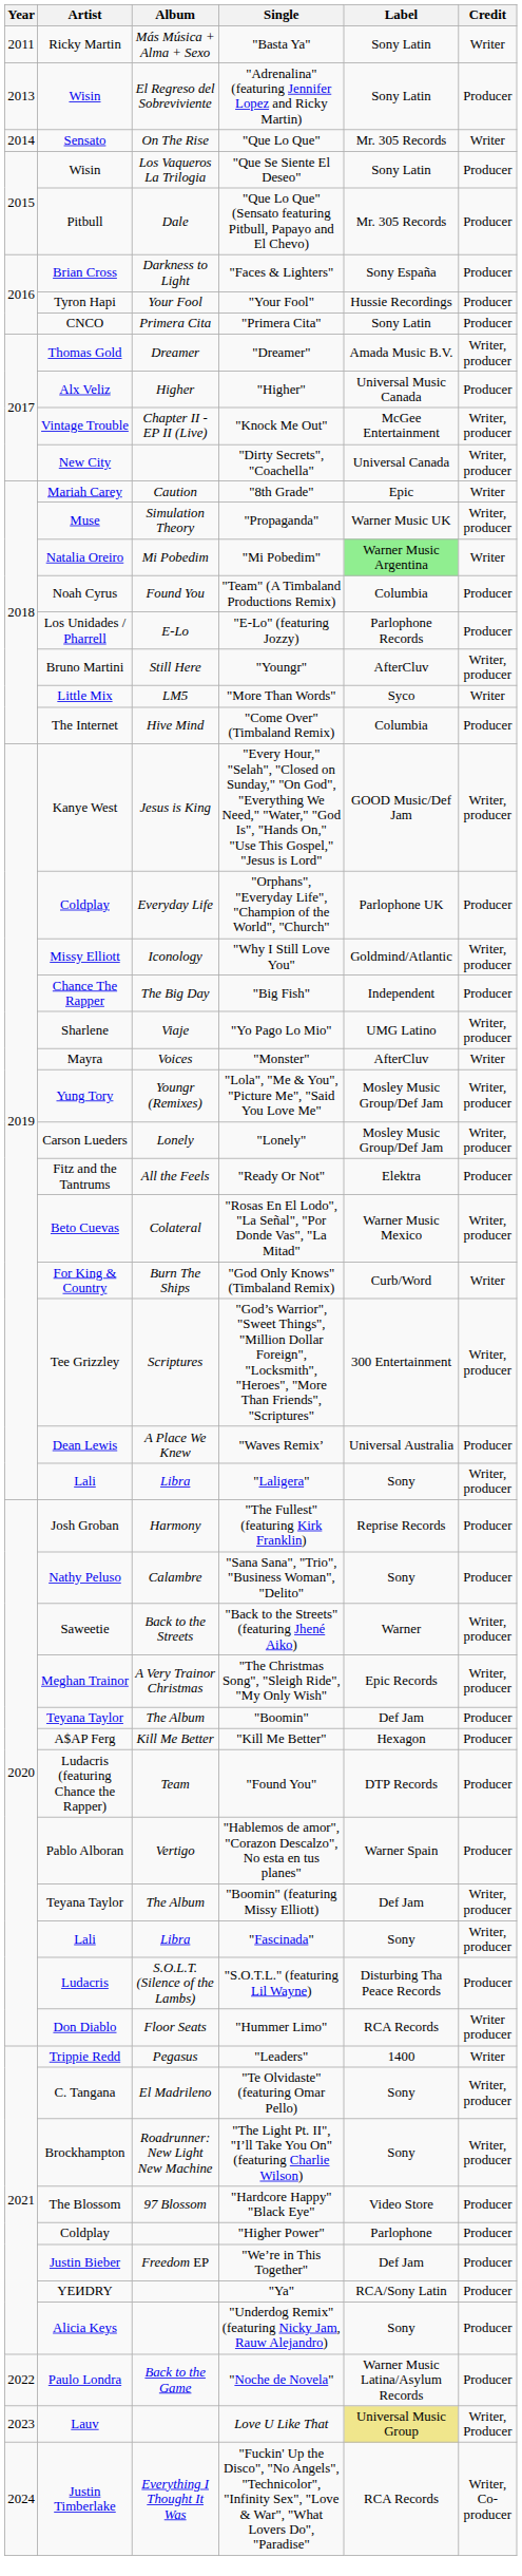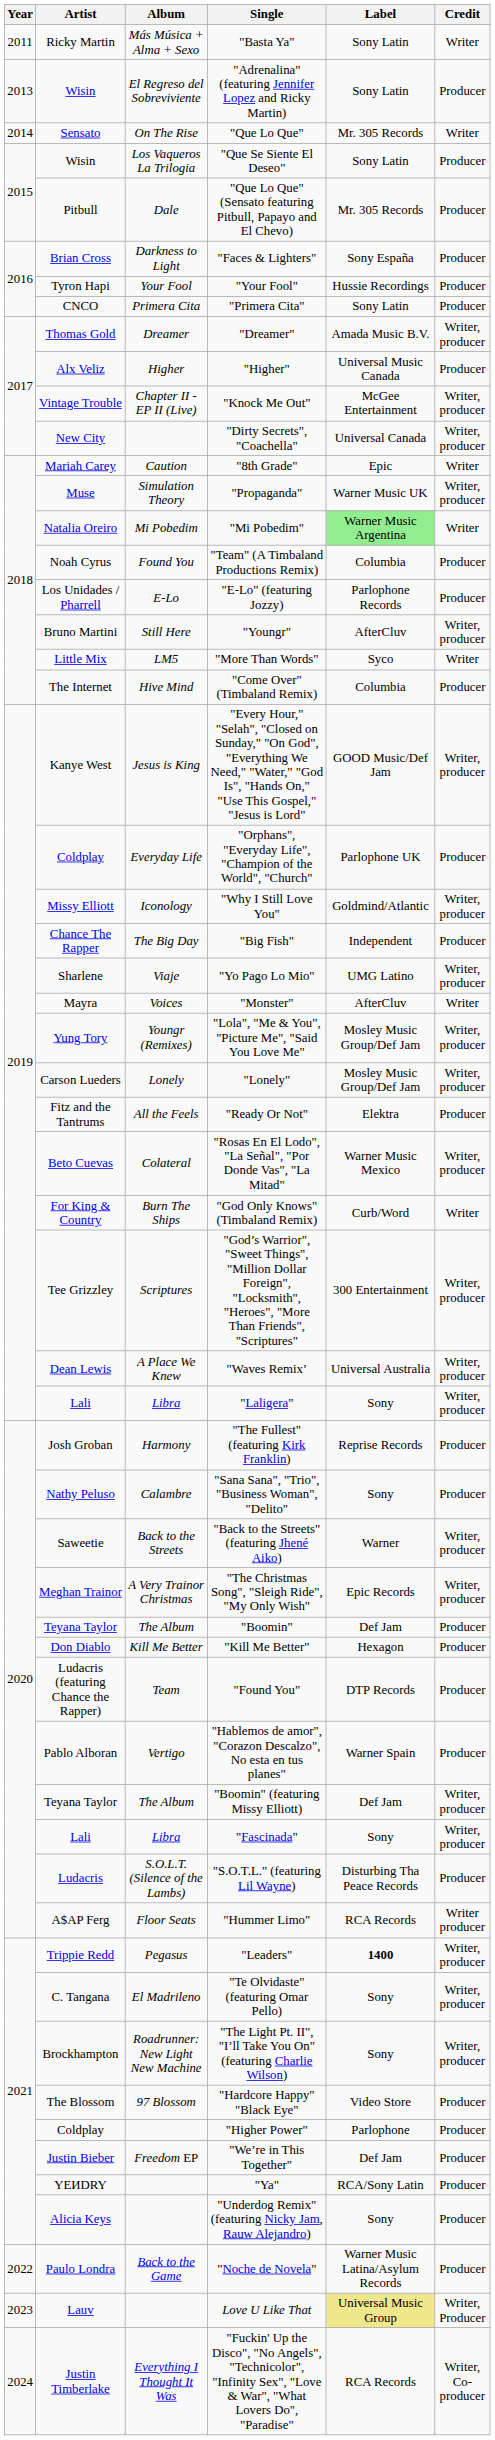"Waves Remix’ | Credit: Producer -> Writer, producer
"Kill Me Better" | Artist: A$AP Ferg -> Don Diablo
"Hummer Limo" | Artist: Don Diablo -> A$AP Ferg
"Leaders" | Label: normal -> bold
"Leaders" | Credit: Writer -> Writer, producer
